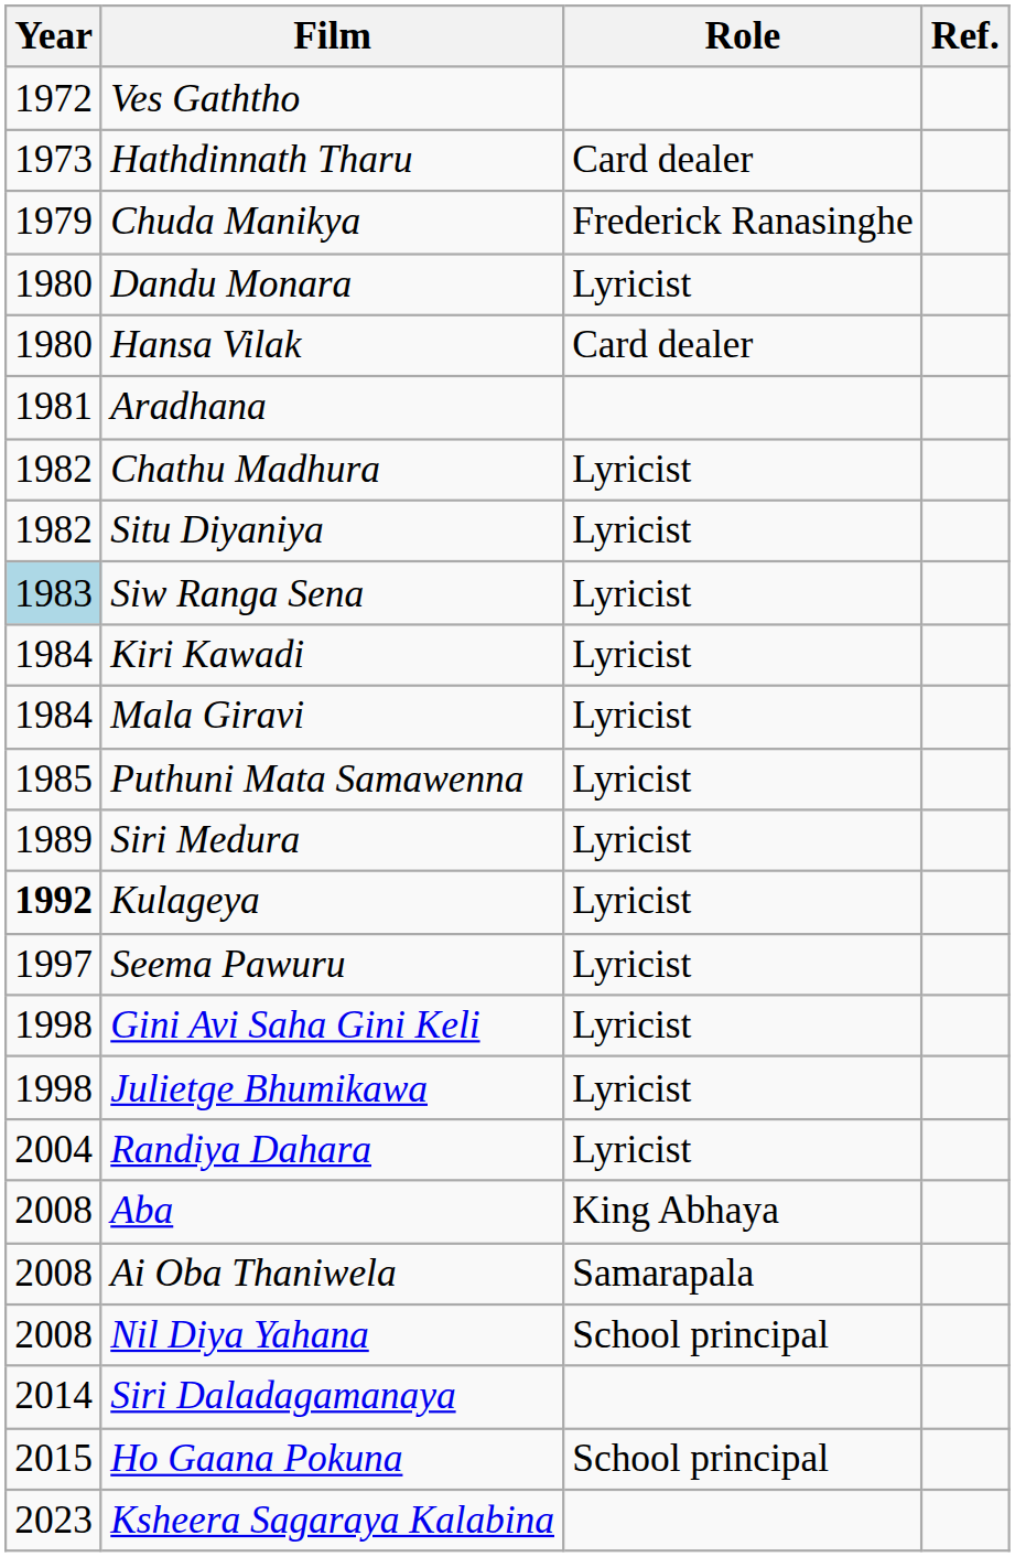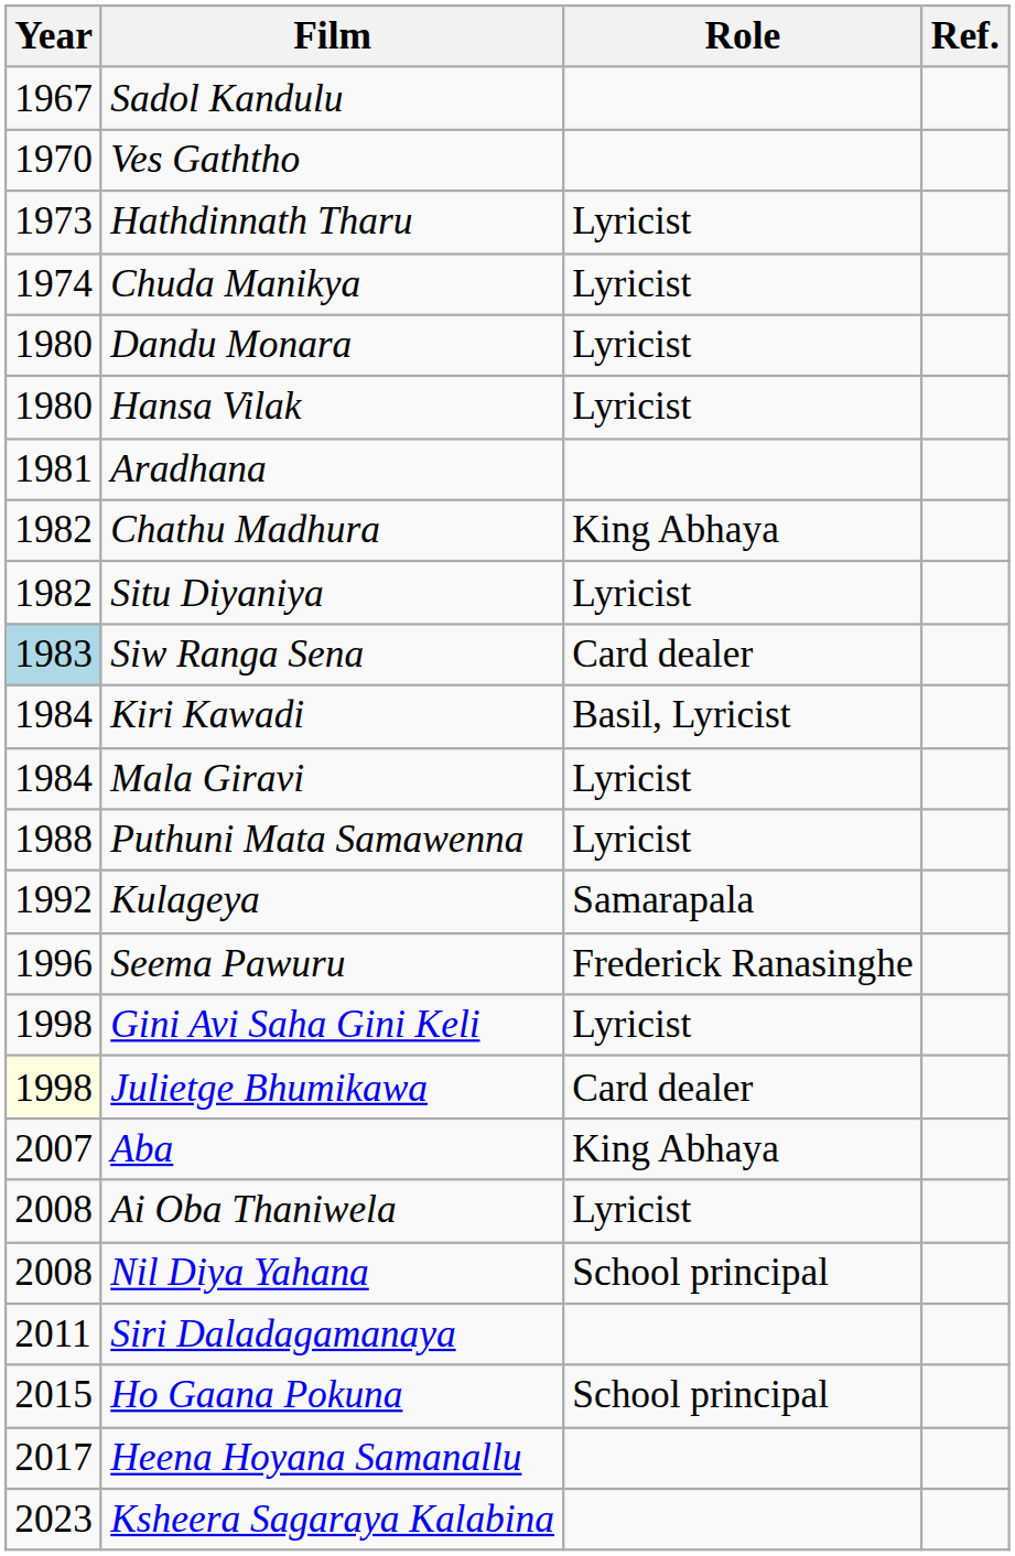+ row: 1967 | Sadol Kandulu
Ves Gaththo | Year: 1972 -> 1970
Hathdinnath Tharu | Role: Card dealer -> Lyricist
Chuda Manikya | Year: 1979 -> 1974
Chuda Manikya | Role: Frederick Ranasinghe -> Lyricist
Hansa Vilak | Role: Card dealer -> Lyricist
Chathu Madhura | Role: Lyricist -> King Abhaya
Siw Ranga Sena | Role: Lyricist -> Card dealer
Kiri Kawadi | Role: Lyricist -> Basil, Lyricist
Puthuni Mata Samawenna | Year: 1985 -> 1988
- row: 1989 | Siri Medura | Lyricist
Kulageya | Year: bold -> normal
Kulageya | Role: Lyricist -> Samarapala
Seema Pawuru | Year: 1997 -> 1996
Seema Pawuru | Role: Lyricist -> Frederick Ranasinghe
Julietge Bhumikawa | Year: no background -> lightyellow background
Julietge Bhumikawa | Role: Lyricist -> Card dealer
- row: 2004 | Randiya Dahara | Lyricist
Aba | Year: 2008 -> 2007
Ai Oba Thaniwela | Role: Samarapala -> Lyricist
Siri Daladagamanaya | Year: 2014 -> 2011
+ row: 2017 | Heena Hoyana Samanallu
